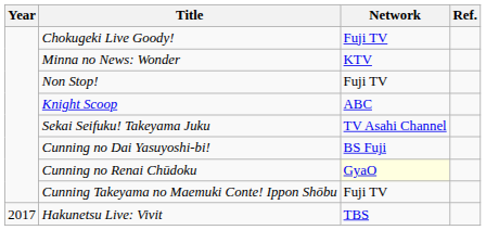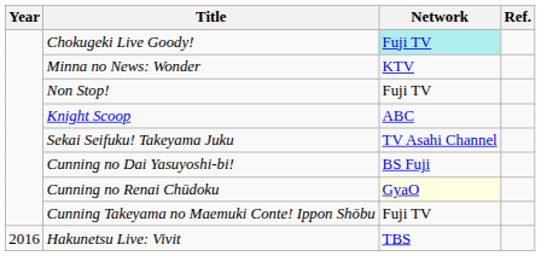Chokugeki Live Goody! | Network: no background -> paleturquoise background
Hakunetsu Live: Vivit | Year: 2017 -> 2016
